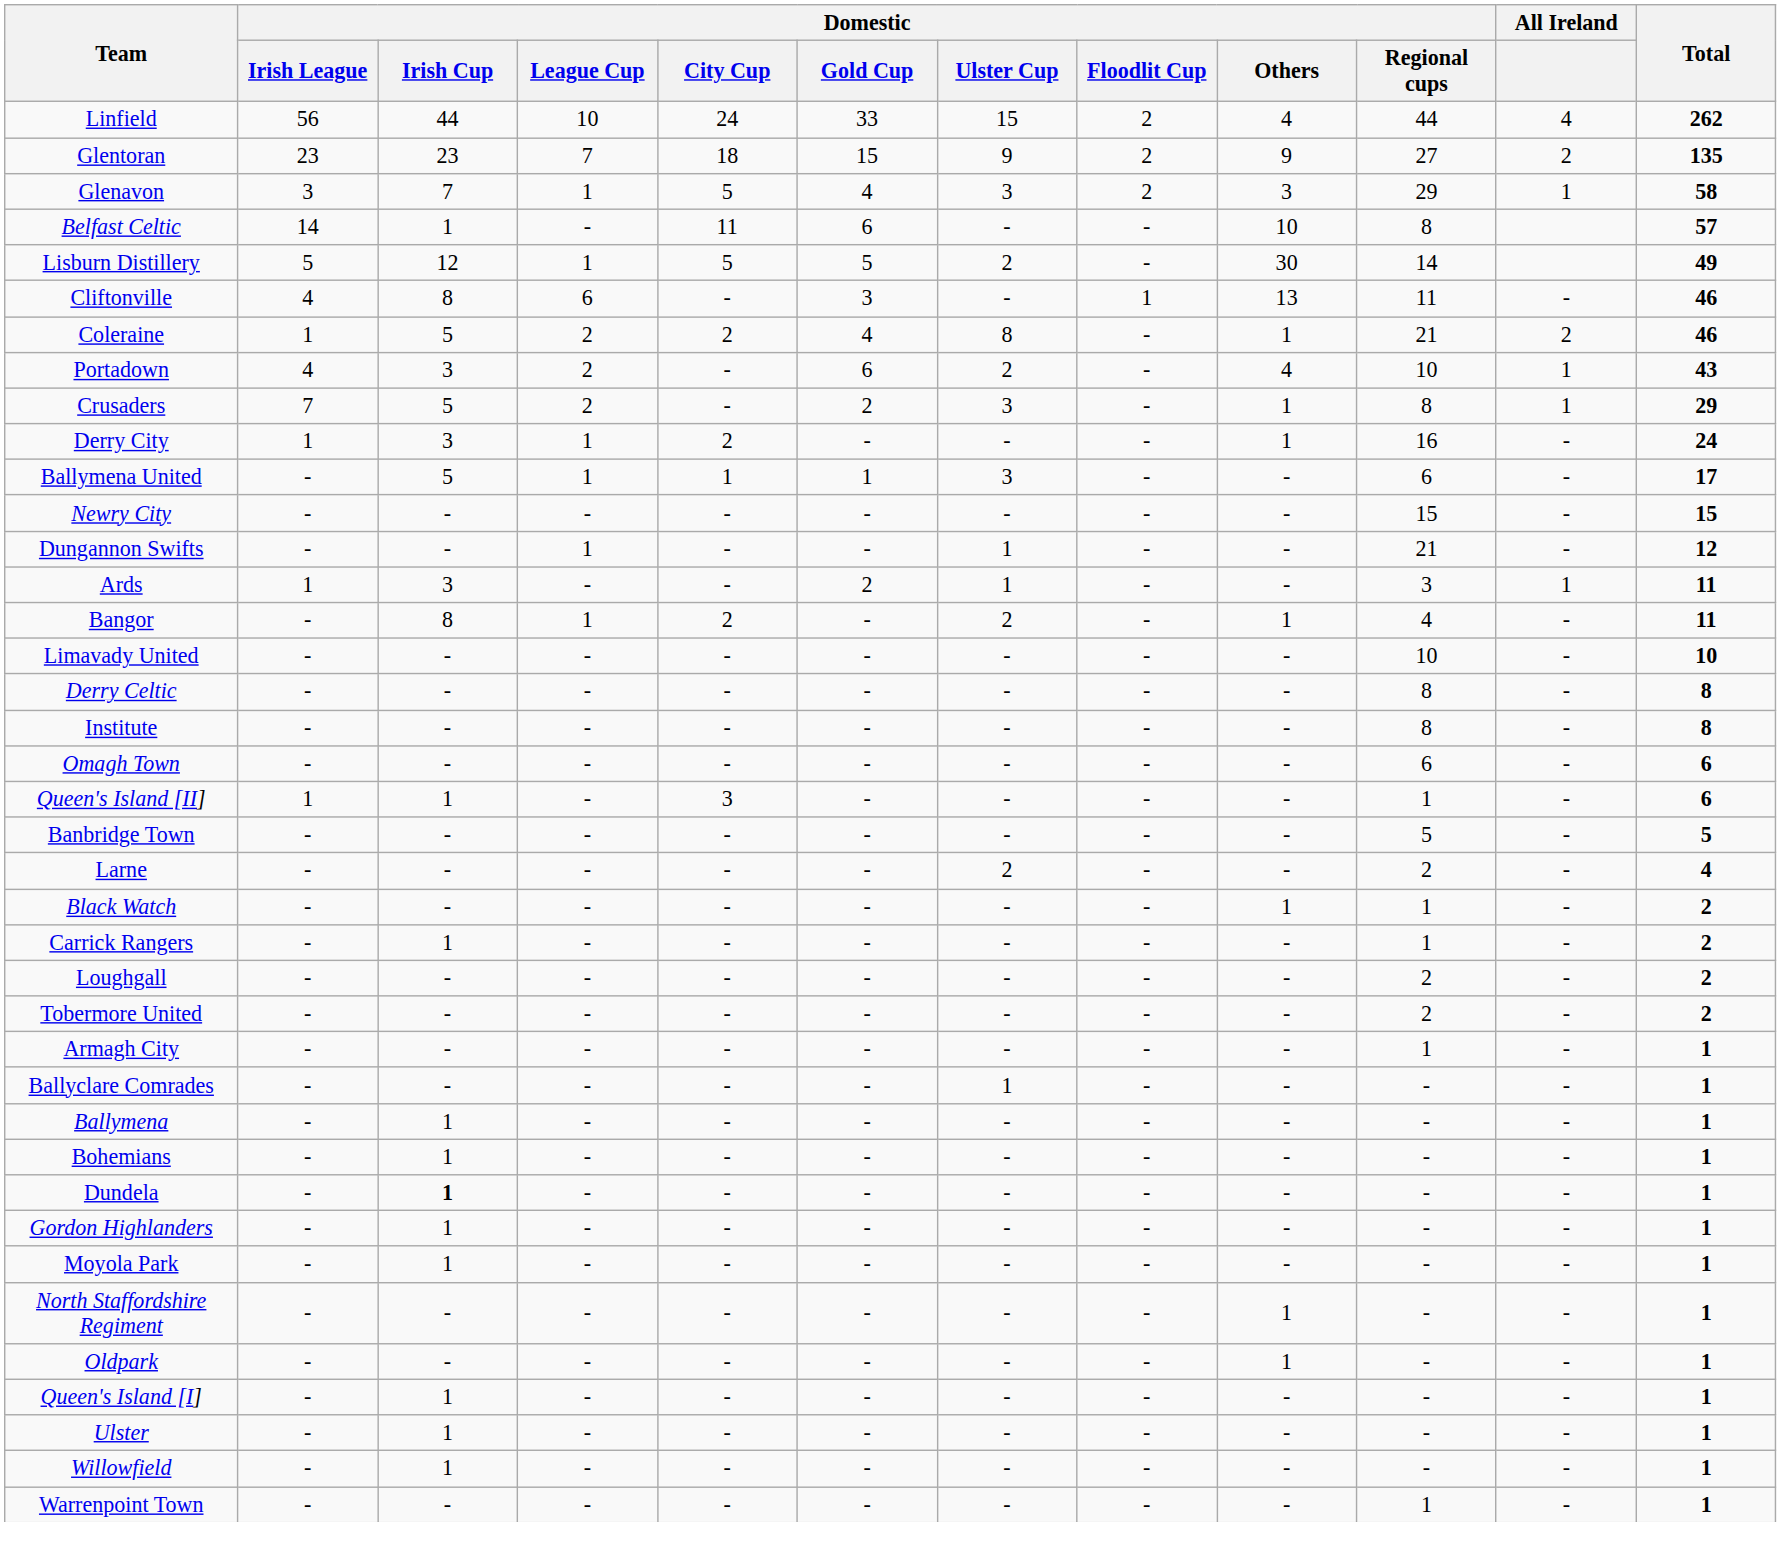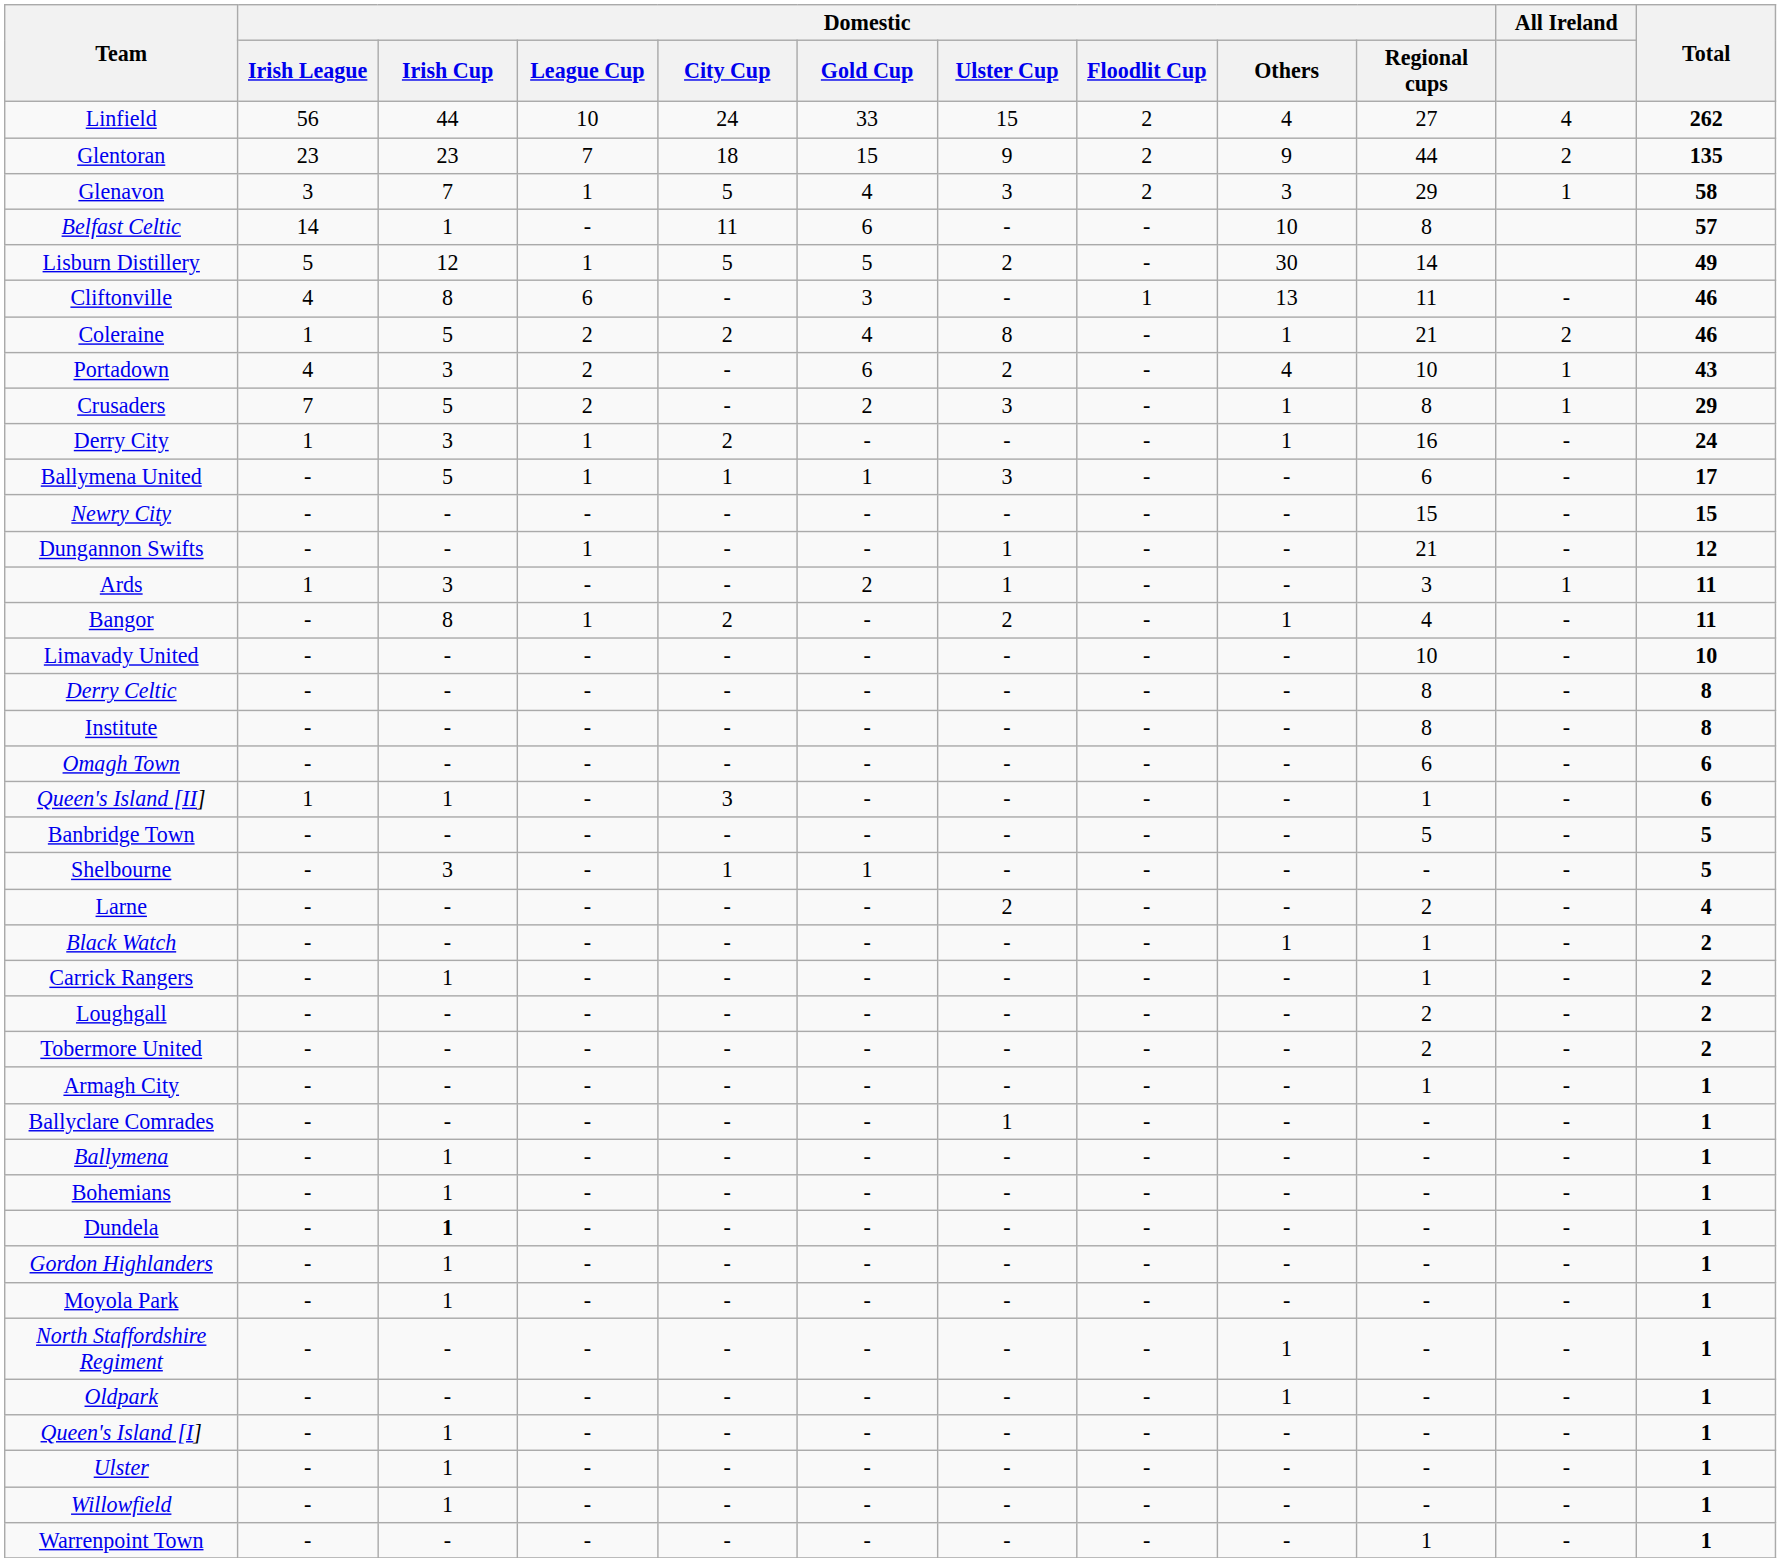Linfield | Domestic / Regional cups: 44 -> 27
Glentoran | Domestic / Regional cups: 27 -> 44
+ row: Shelbourne | - | 3 | - | 1 | 1 | - | - | - | - | - | 5
